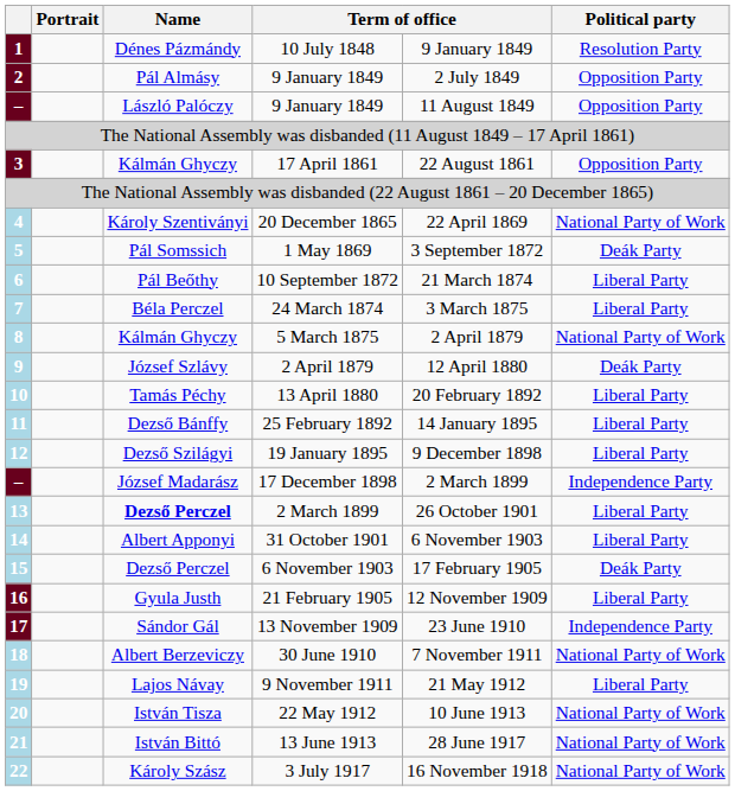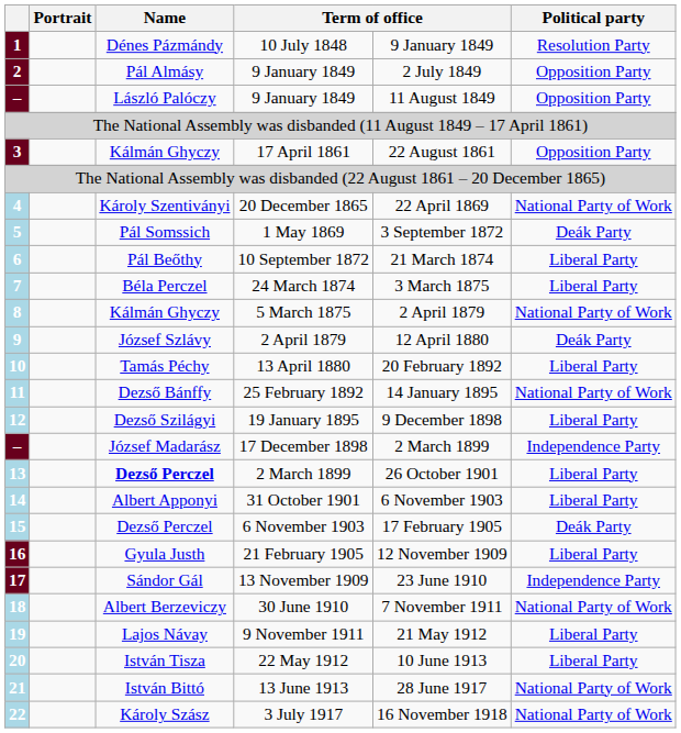11 | Political party: Liberal Party -> National Party of Work
20 | Political party: National Party of Work -> Liberal Party
